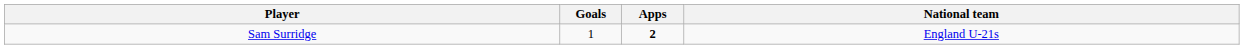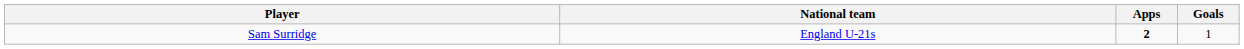columns swapped: National team <-> Goals
